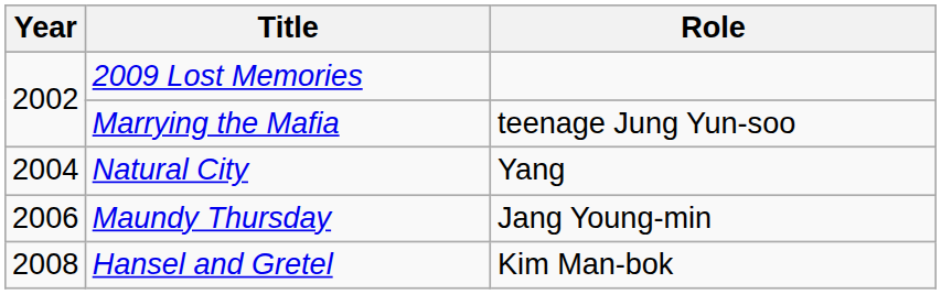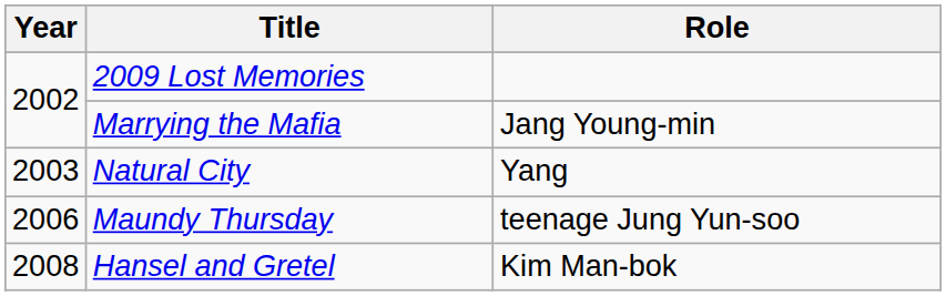Marrying the Mafia | Role: teenage Jung Yun-soo -> Jang Young-min
Natural City | Year: 2004 -> 2003
Maundy Thursday | Role: Jang Young-min -> teenage Jung Yun-soo
